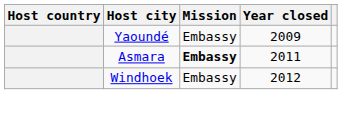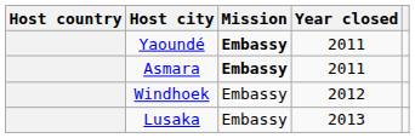Yaoundé | Mission: normal -> bold
Yaoundé | Year closed: 2009 -> 2011
+ row: Lusaka | Embassy | 2013
